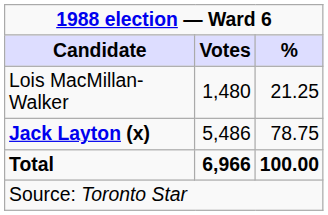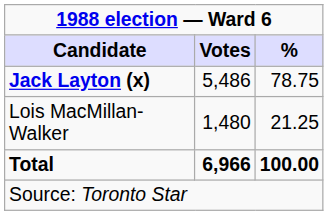rows swapped: Jack Layton (x) <-> Lois MacMillan-Walker
